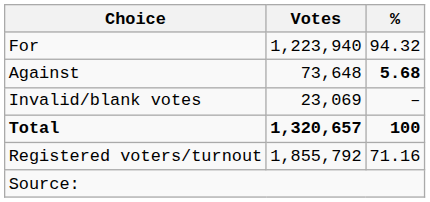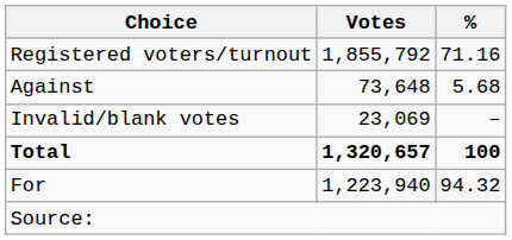rows swapped: For <-> Registered voters/turnout
Against | %: bold -> normal
